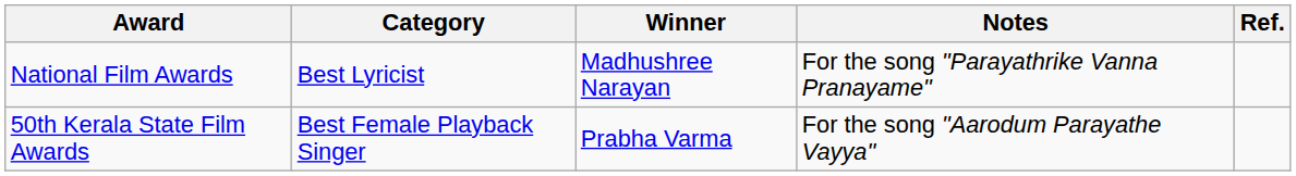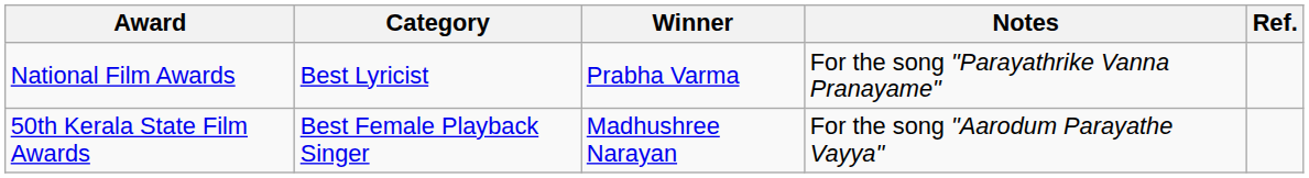National Film Awards | Winner: Madhushree Narayan -> Prabha Varma
50th Kerala State Film Awards | Winner: Prabha Varma -> Madhushree Narayan
